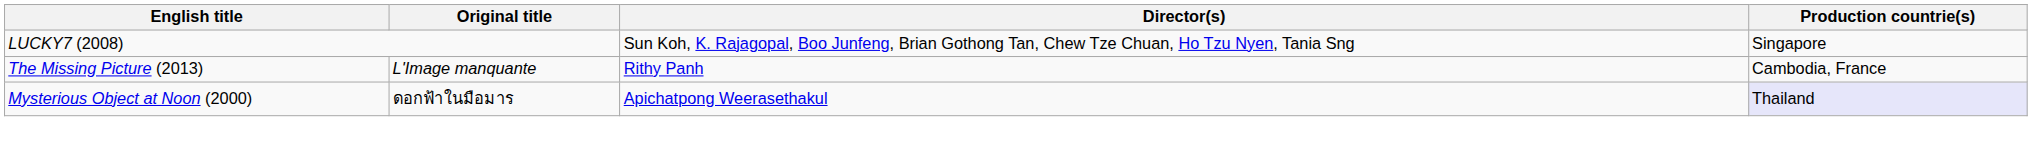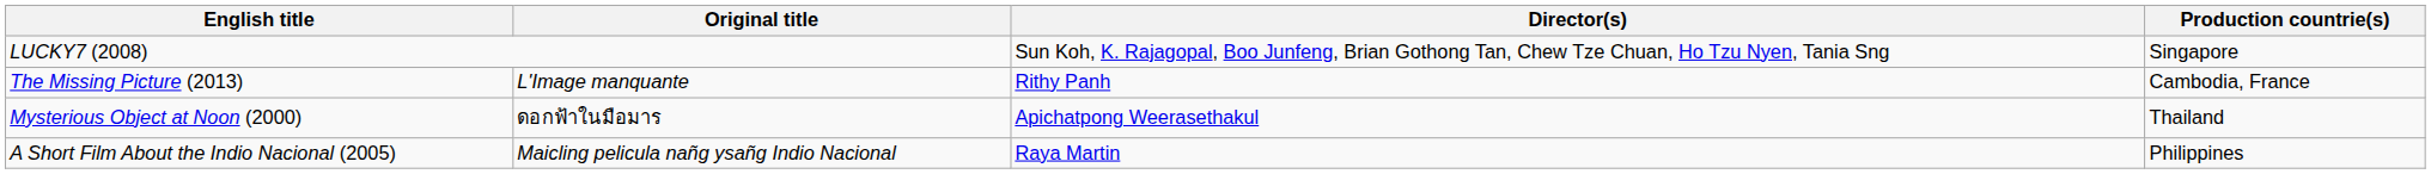Mysterious Object at Noon (2000) | Production countrie(s): lavender background -> no background
+ row: A Short Film About the Indio Nacional (2005) | Maicling pelicula nañg ysañg Indio Nacional | Raya Martin | Philippines
